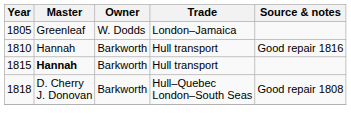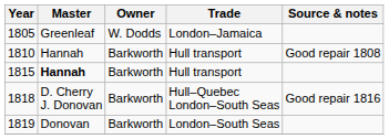1810 | Source & notes: Good repair 1816 -> Good repair 1808
1818 | Source & notes: Good repair 1808 -> Good repair 1816
+ row: 1819 | Donovan | Barkworth | London–South Seas
